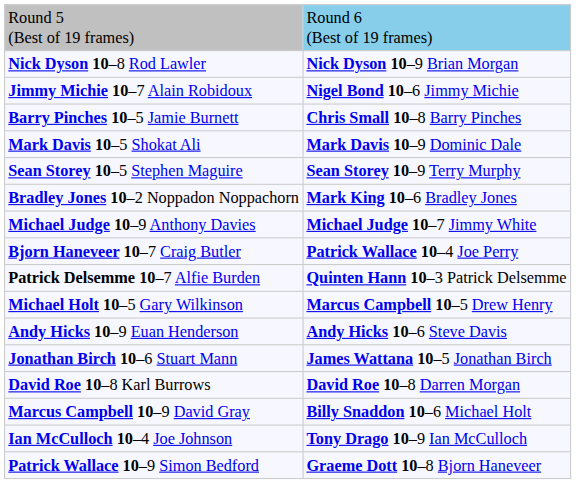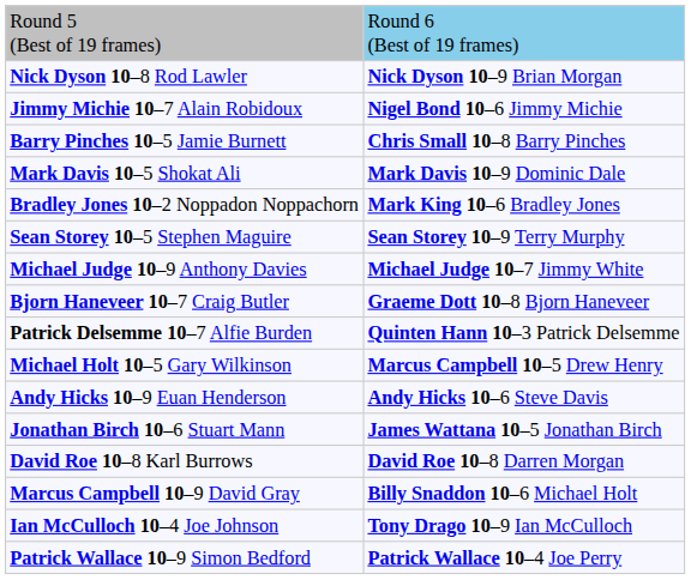rows swapped: Sean Storey 10–5 Stephen Maguire <-> Bradley Jones 10–2 Noppadon Noppachorn
Bjorn Haneveer 10–7 Craig Butler | column 2: Patrick Wallace 10–4 Joe Perry -> Graeme Dott 10–8 Bjorn Haneveer
Patrick Wallace 10–9 Simon Bedford | column 2: Graeme Dott 10–8 Bjorn Haneveer -> Patrick Wallace 10–4 Joe Perry
